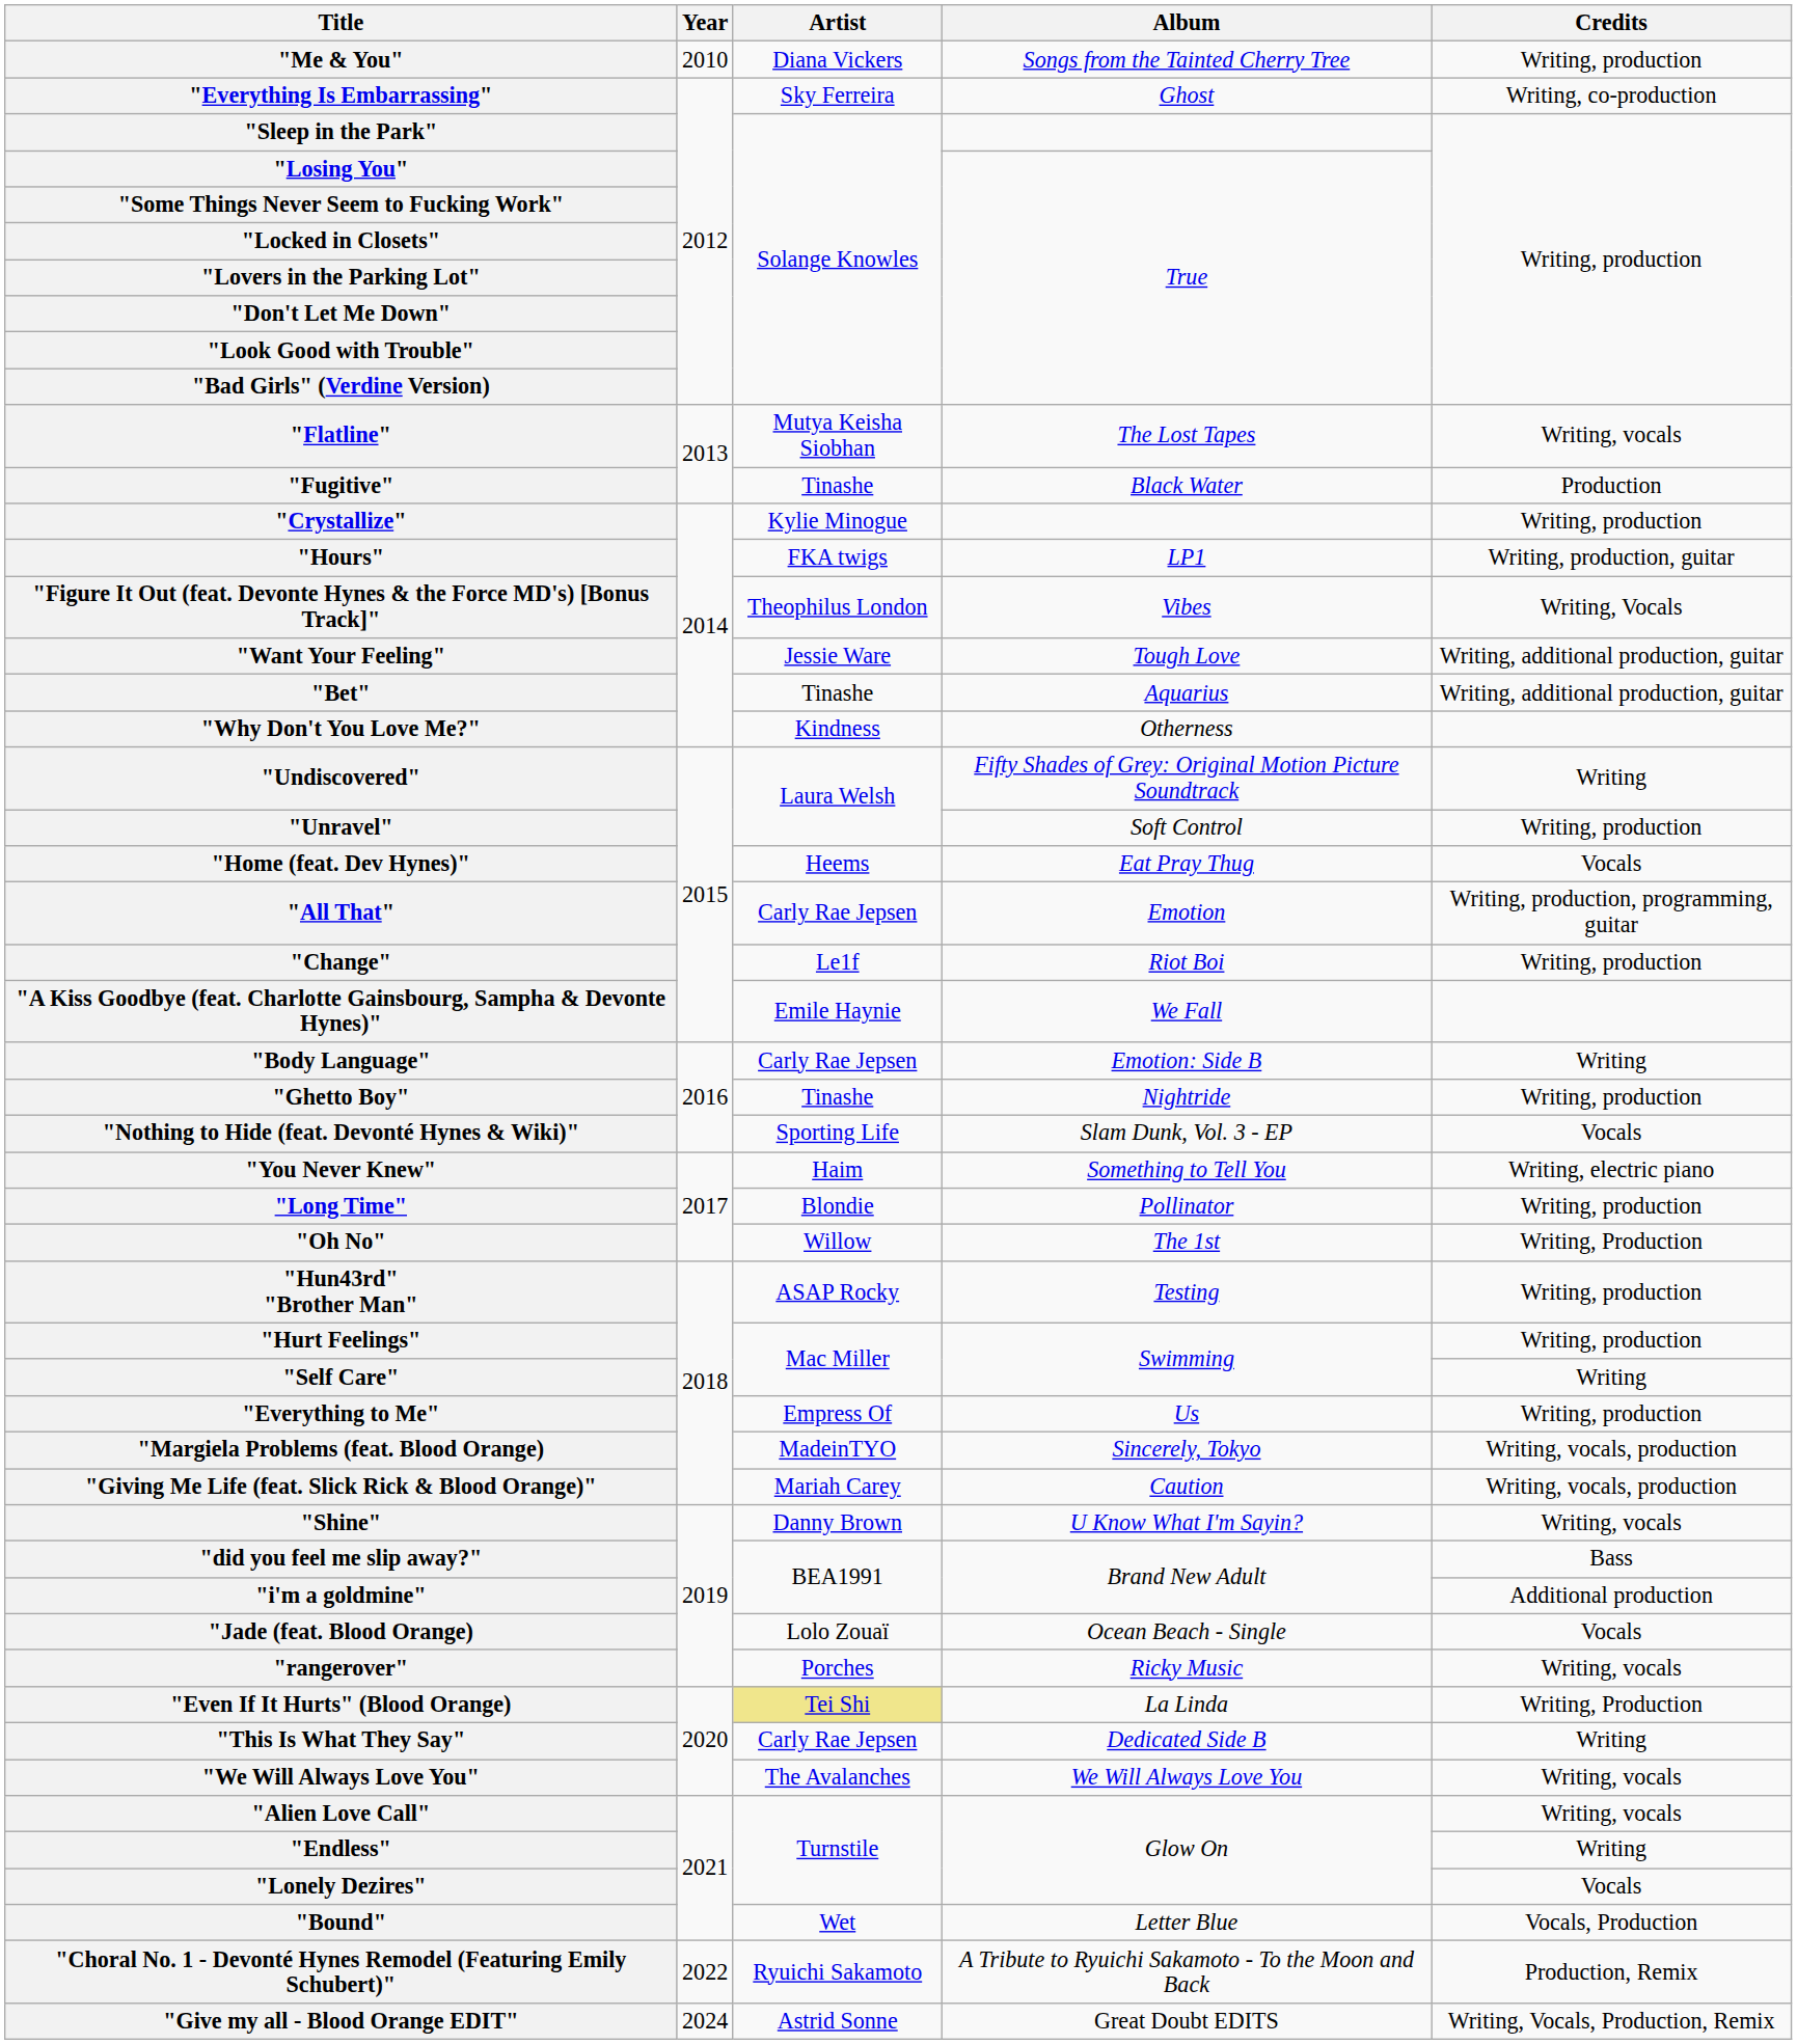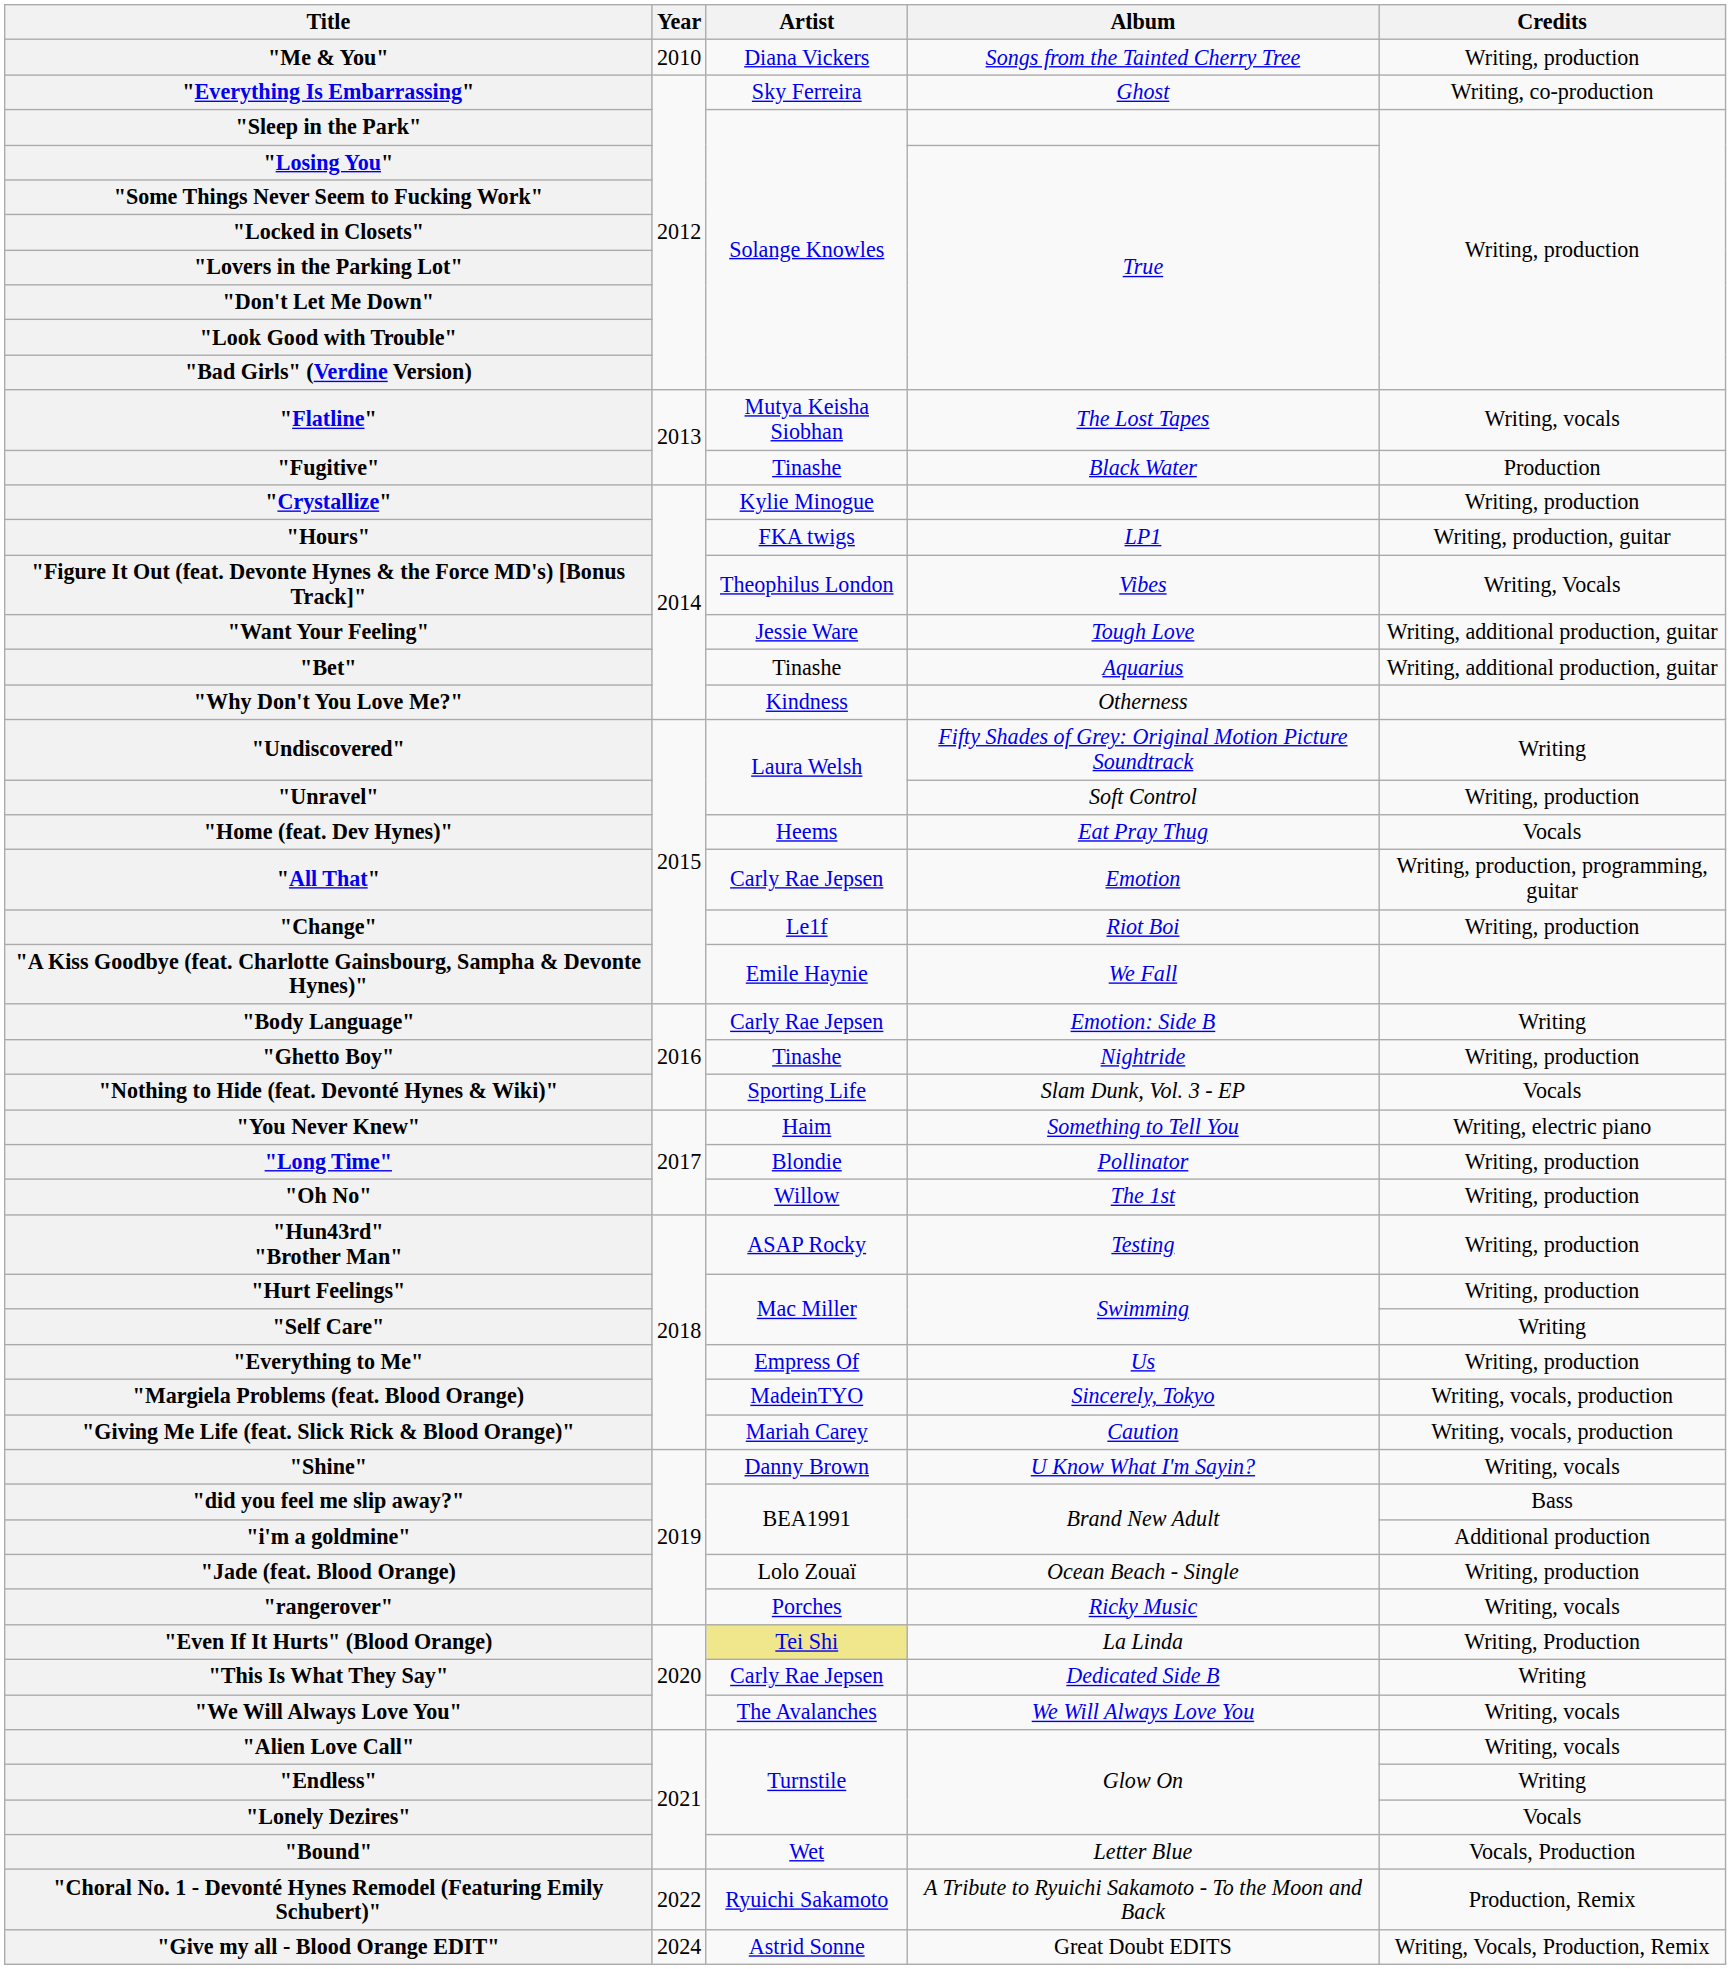"Oh No" | Credits: Writing, Production -> Writing, production
"Jade (feat. Blood Orange) | Credits: Vocals -> Writing, production
